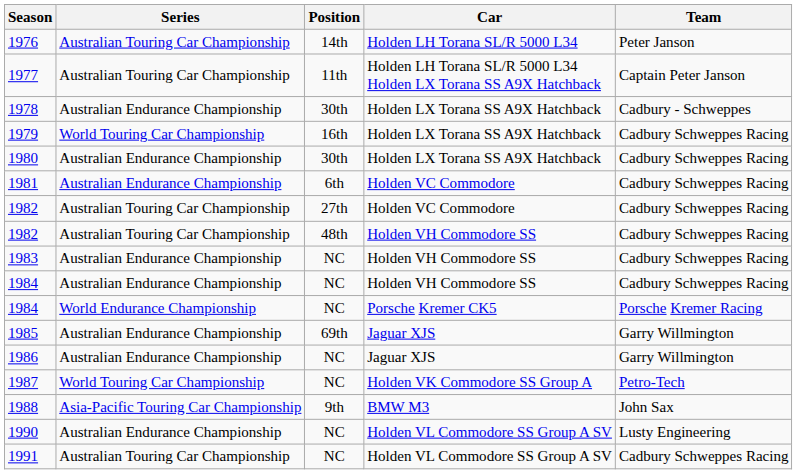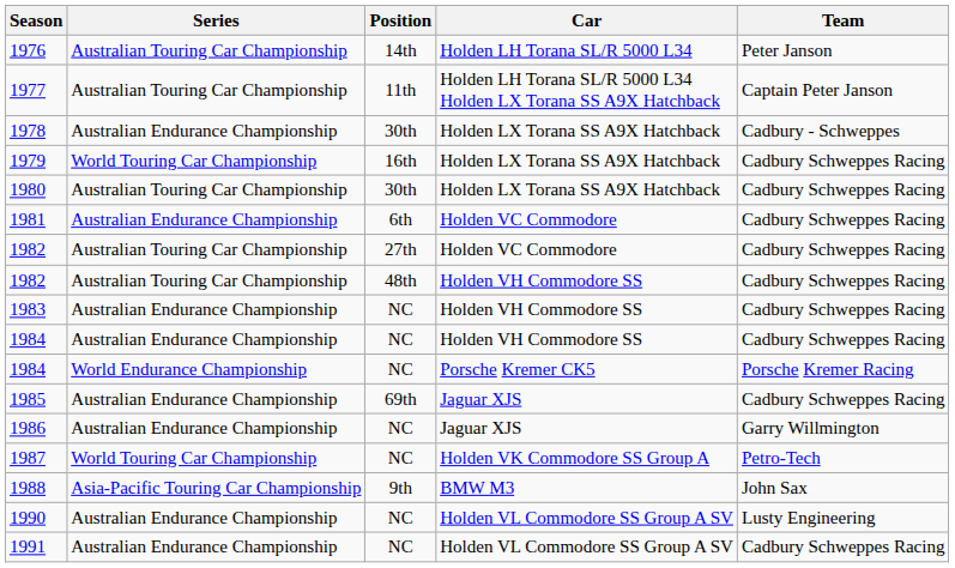1980 | Series: Australian Endurance Championship -> Australian Touring Car Championship
1985 | Team: Garry Willmington -> Cadbury Schweppes Racing
1991 | Series: Australian Touring Car Championship -> Australian Endurance Championship
